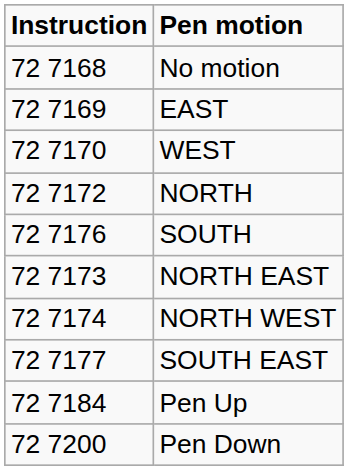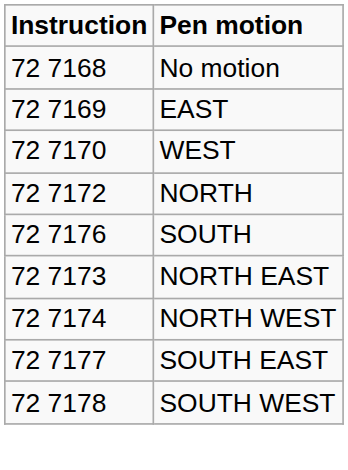+ row: 72 7178 | SOUTH WEST
- row: 72 7184 | Pen Up
- row: 72 7200 | Pen Down
